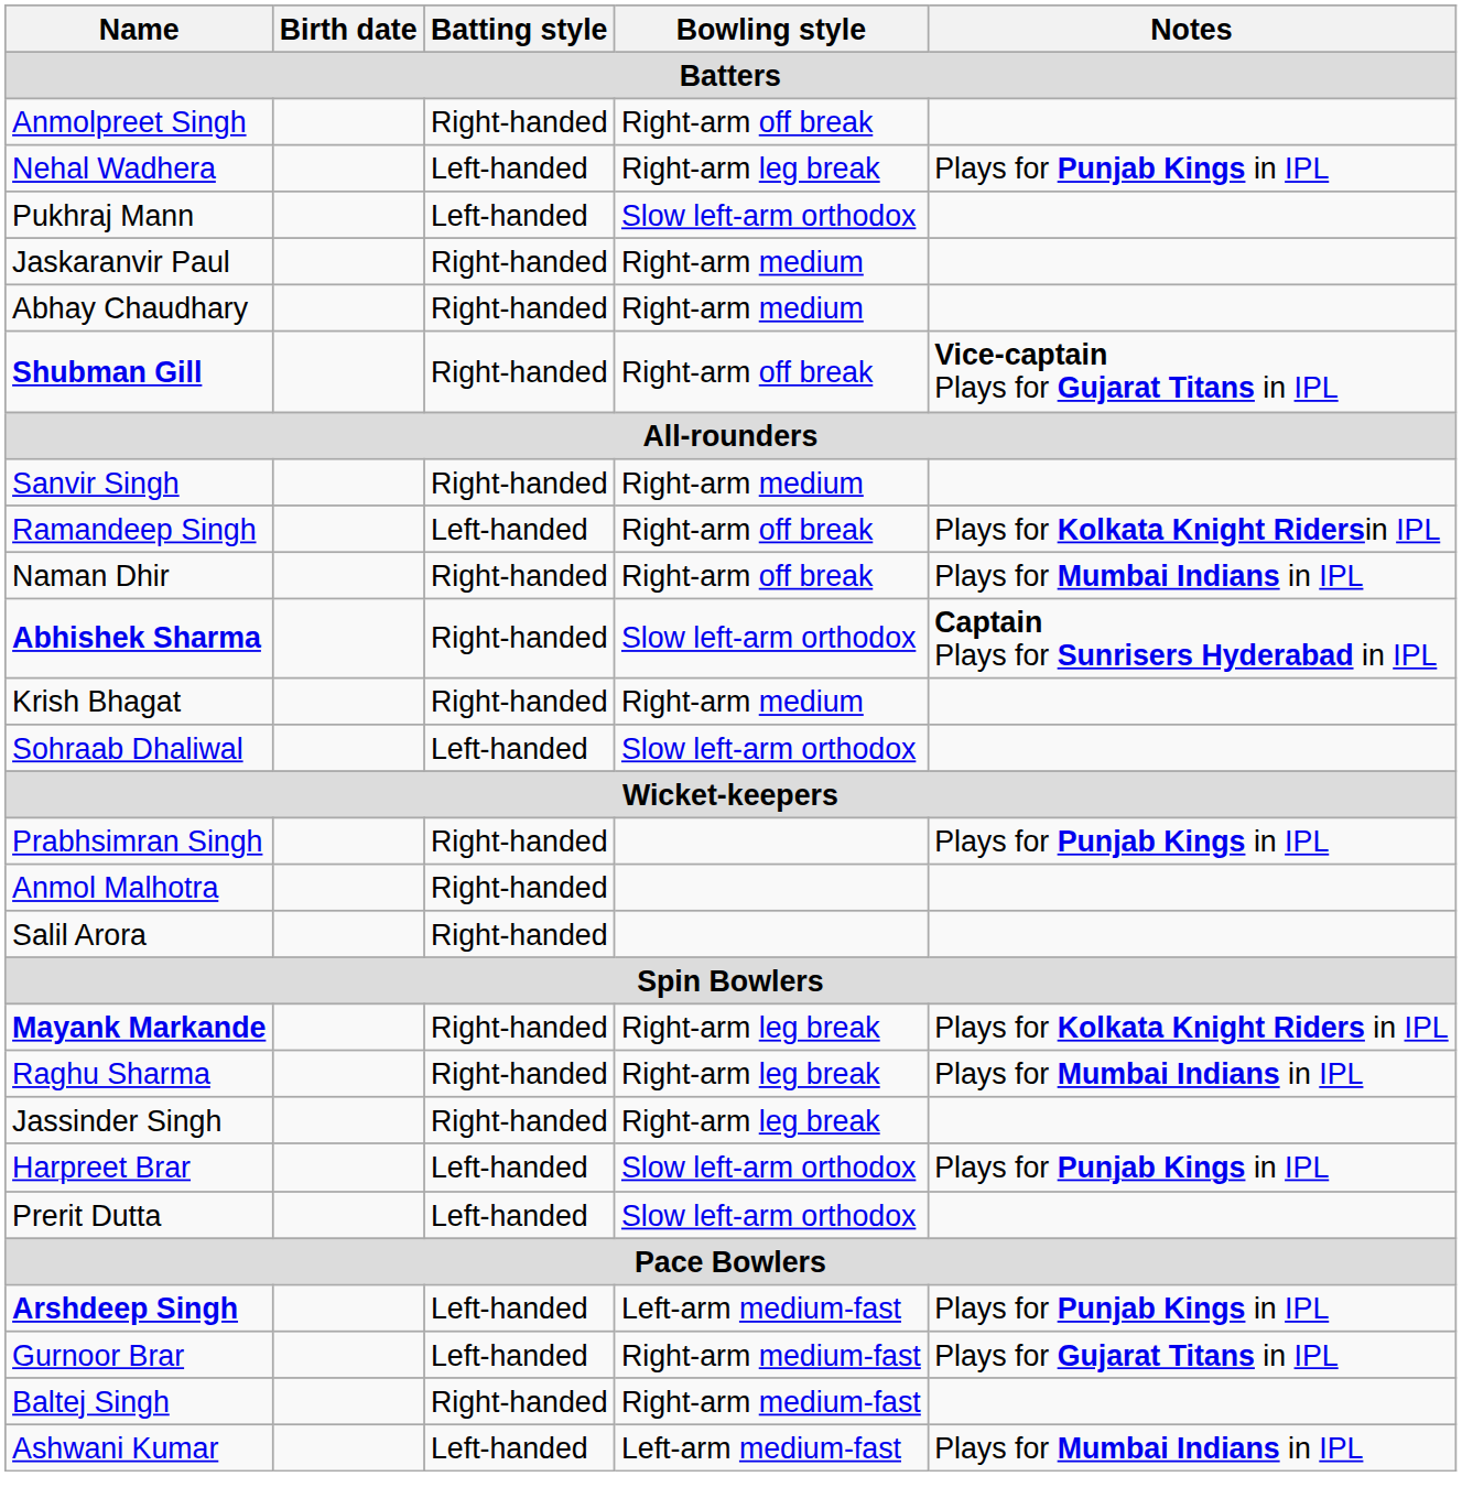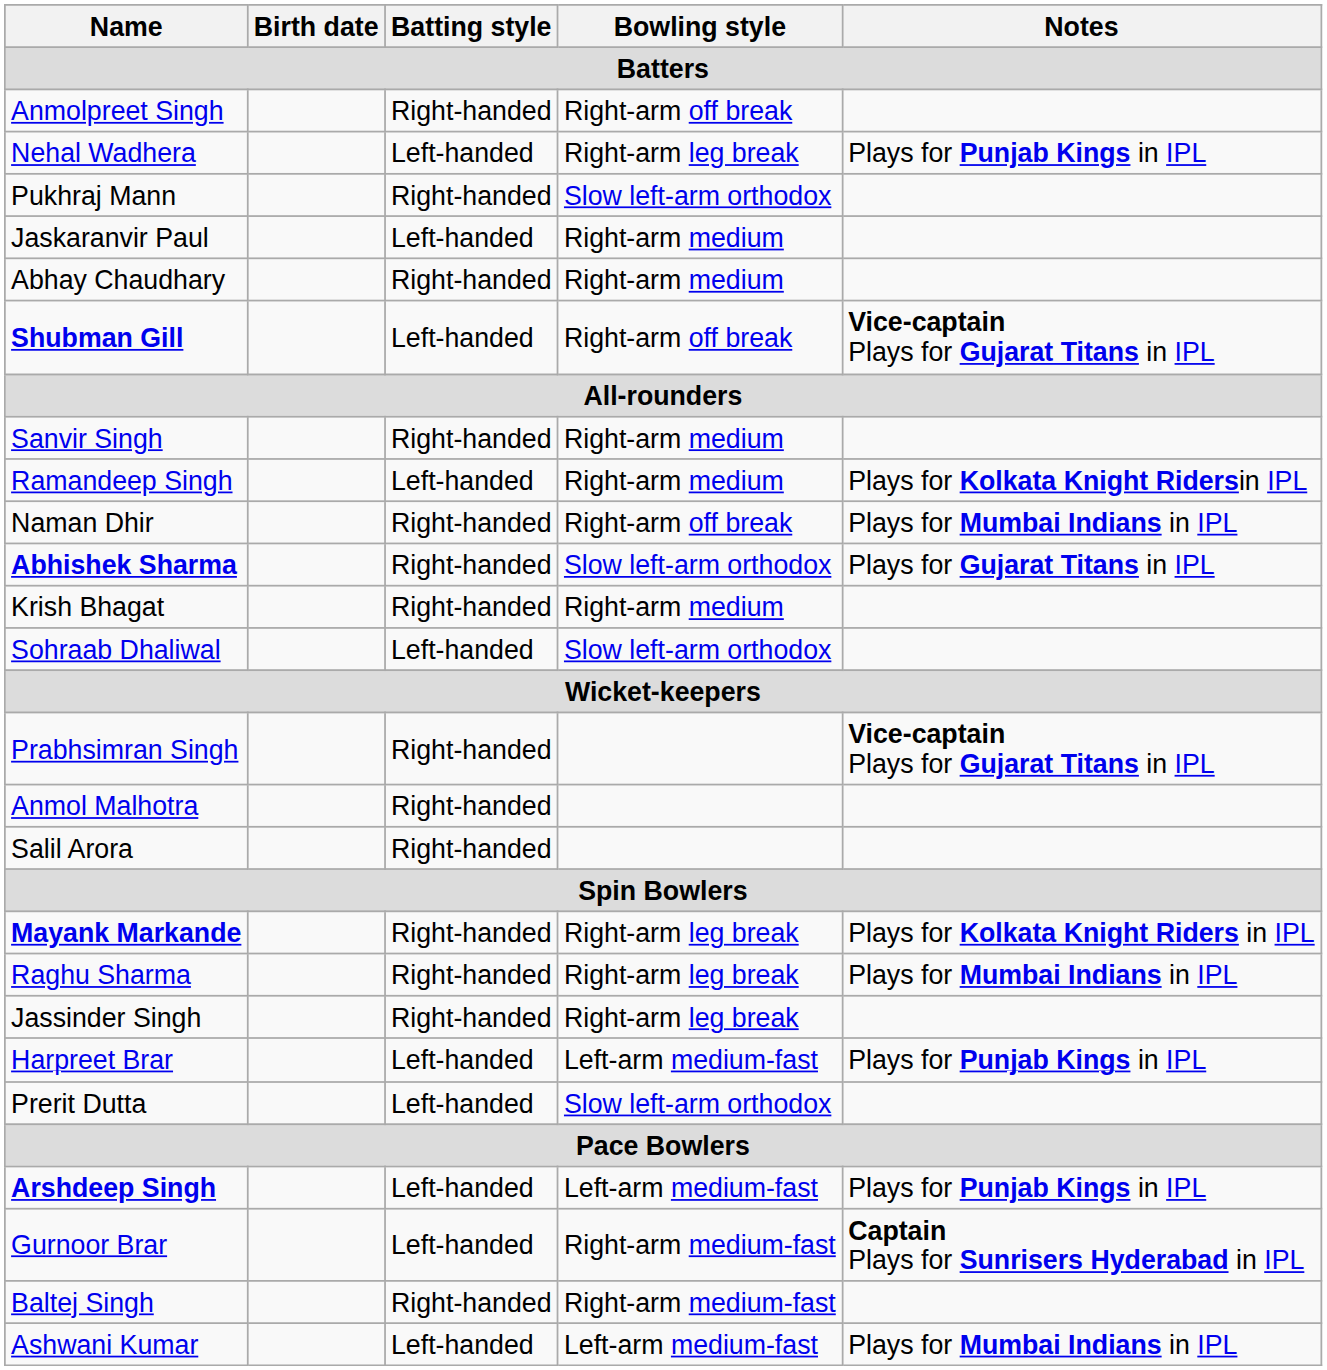Pukhraj Mann | Batting style / Batters: Left-handed -> Right-handed
Jaskaranvir Paul | Batting style / Batters: Right-handed -> Left-handed
Shubman Gill | Batting style / Batters: Right-handed -> Left-handed
Ramandeep Singh | Bowling style / Batters: Right-arm off break -> Right-arm medium
Abhishek Sharma | Notes / Batters: Captain Plays for Sunrisers Hyderabad in IPL -> Plays for Gujarat Titans in IPL
Prabhsimran Singh | Notes / Batters: Plays for Punjab Kings in IPL -> Vice-captain Plays for Gujarat Titans in IPL
Harpreet Brar | Bowling style / Batters: Slow left-arm orthodox -> Left-arm medium-fast
Gurnoor Brar | Notes / Batters: Plays for Gujarat Titans in IPL -> Captain Plays for Sunrisers Hyderabad in IPL
